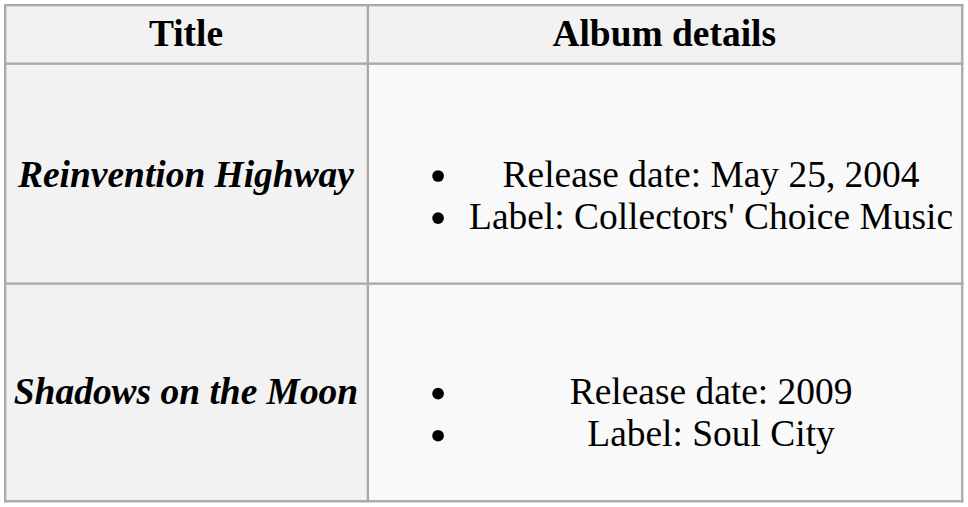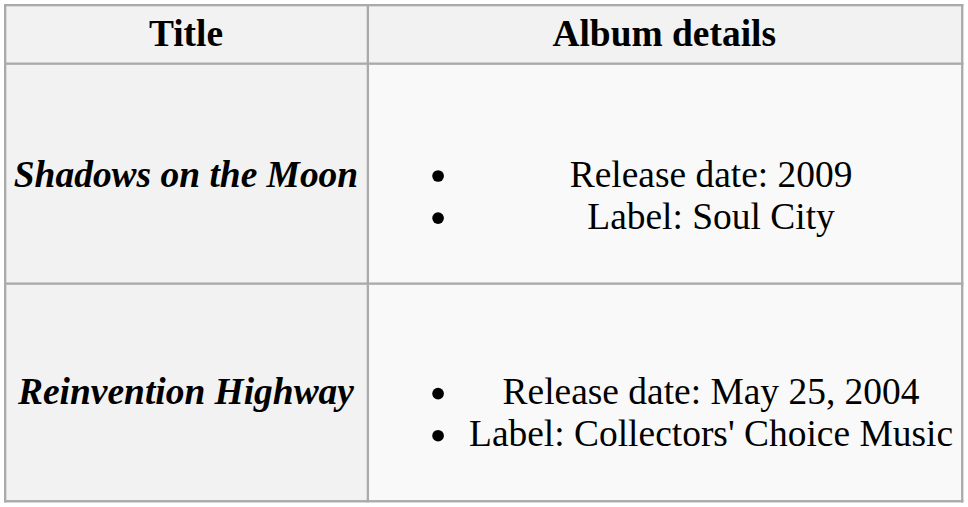rows swapped: Reinvention Highway <-> Shadows on the Moon
